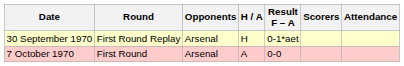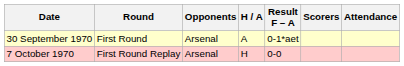30 September 1970 | Round: First Round Replay -> First Round
30 September 1970 | H / A: H -> A
7 October 1970 | Round: First Round -> First Round Replay
7 October 1970 | H / A: A -> H
